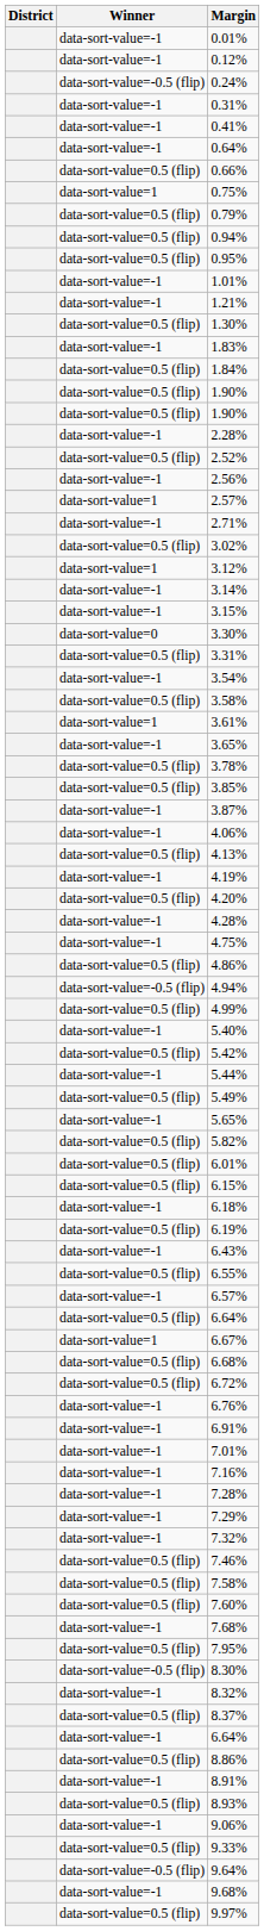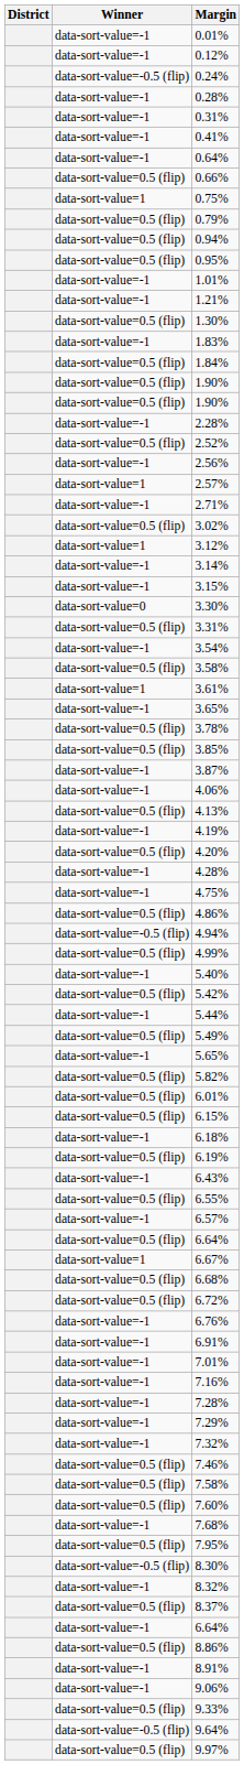+ row: data-sort-value=-1 | 0.28%
- row: data-sort-value=0.5 (flip) | 8.93%
- row: data-sort-value=-1 | 9.68%
